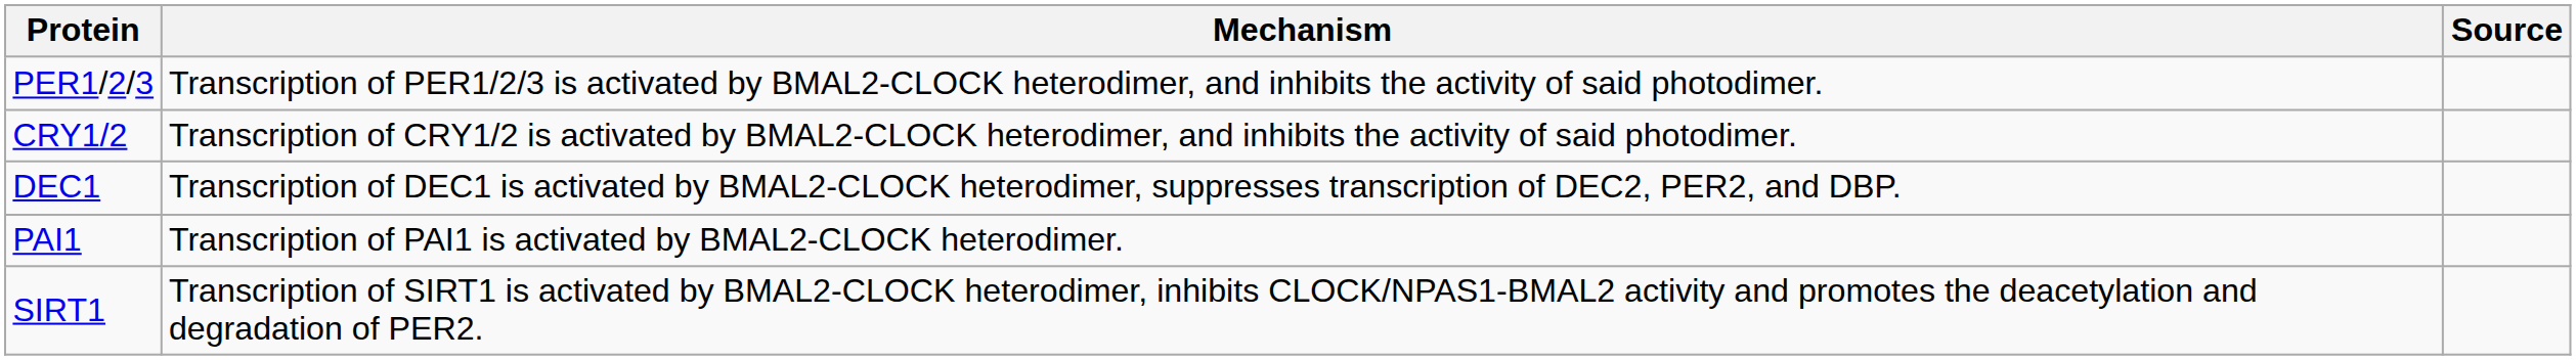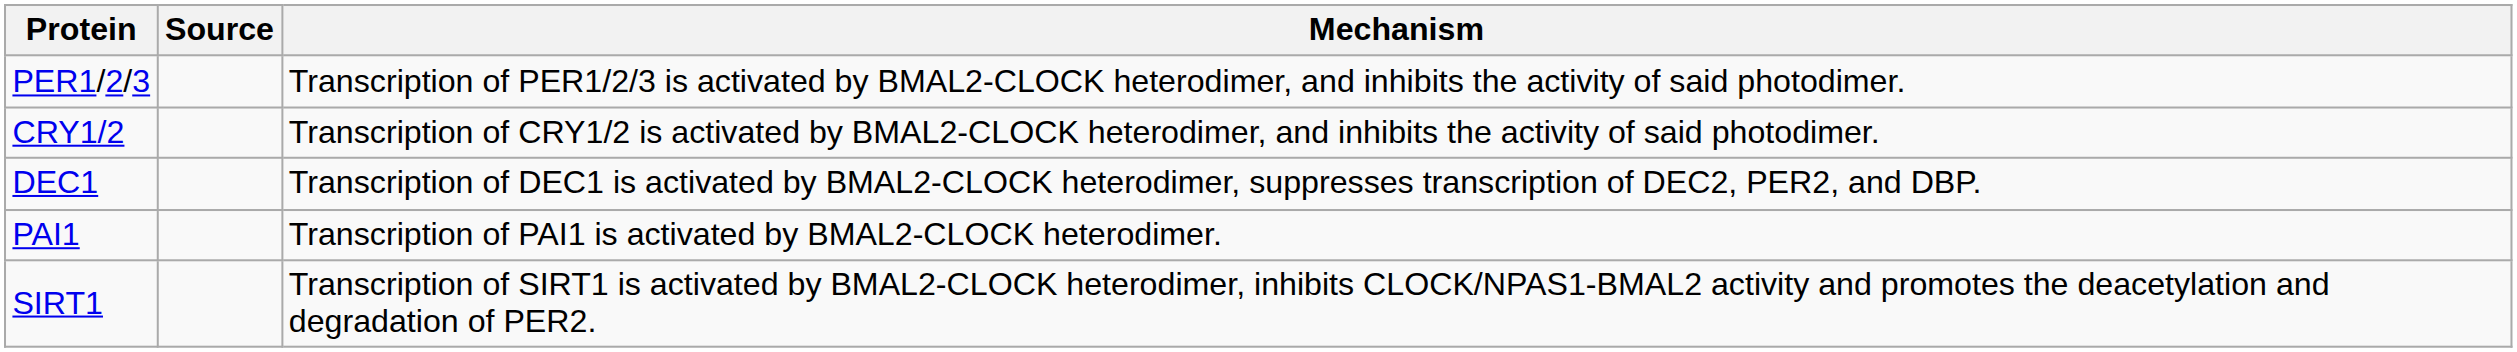columns swapped: Mechanism <-> Source
